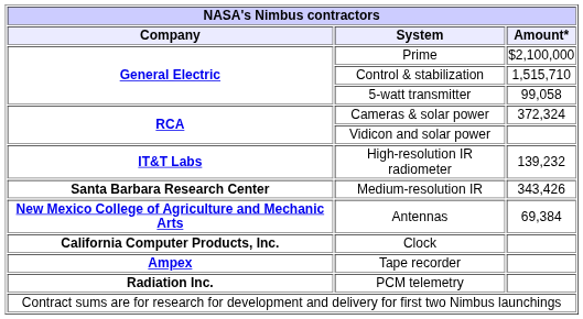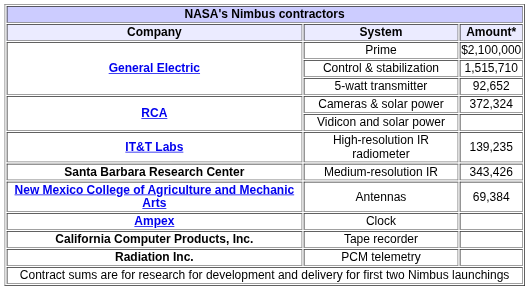5-watt transmitter | Amount*: 99,058 -> 92,652
High-resolution IR radiometer | Amount*: 139,232 -> 139,235
Clock | Company: California Computer Products, Inc. -> Ampex
Tape recorder | Company: Ampex -> California Computer Products, Inc.
